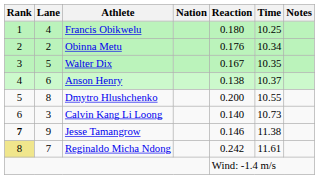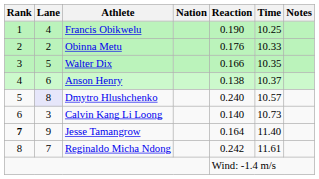Francis Obikwelu | Reaction: 0.180 -> 0.190
Obinna Metu | Time: 10.34 -> 10.33
Walter Dix | Reaction: 0.167 -> 0.166
Dmytro Hlushchenko | Lane: no background -> lavender background
Dmytro Hlushchenko | Reaction: 0.200 -> 0.240
Dmytro Hlushchenko | Time: 10.55 -> 10.57
Jesse Tamangrow | Reaction: 0.146 -> 0.164
Jesse Tamangrow | Time: 11.38 -> 11.40
Reginaldo Micha Ndong | Rank: khaki background -> no background
